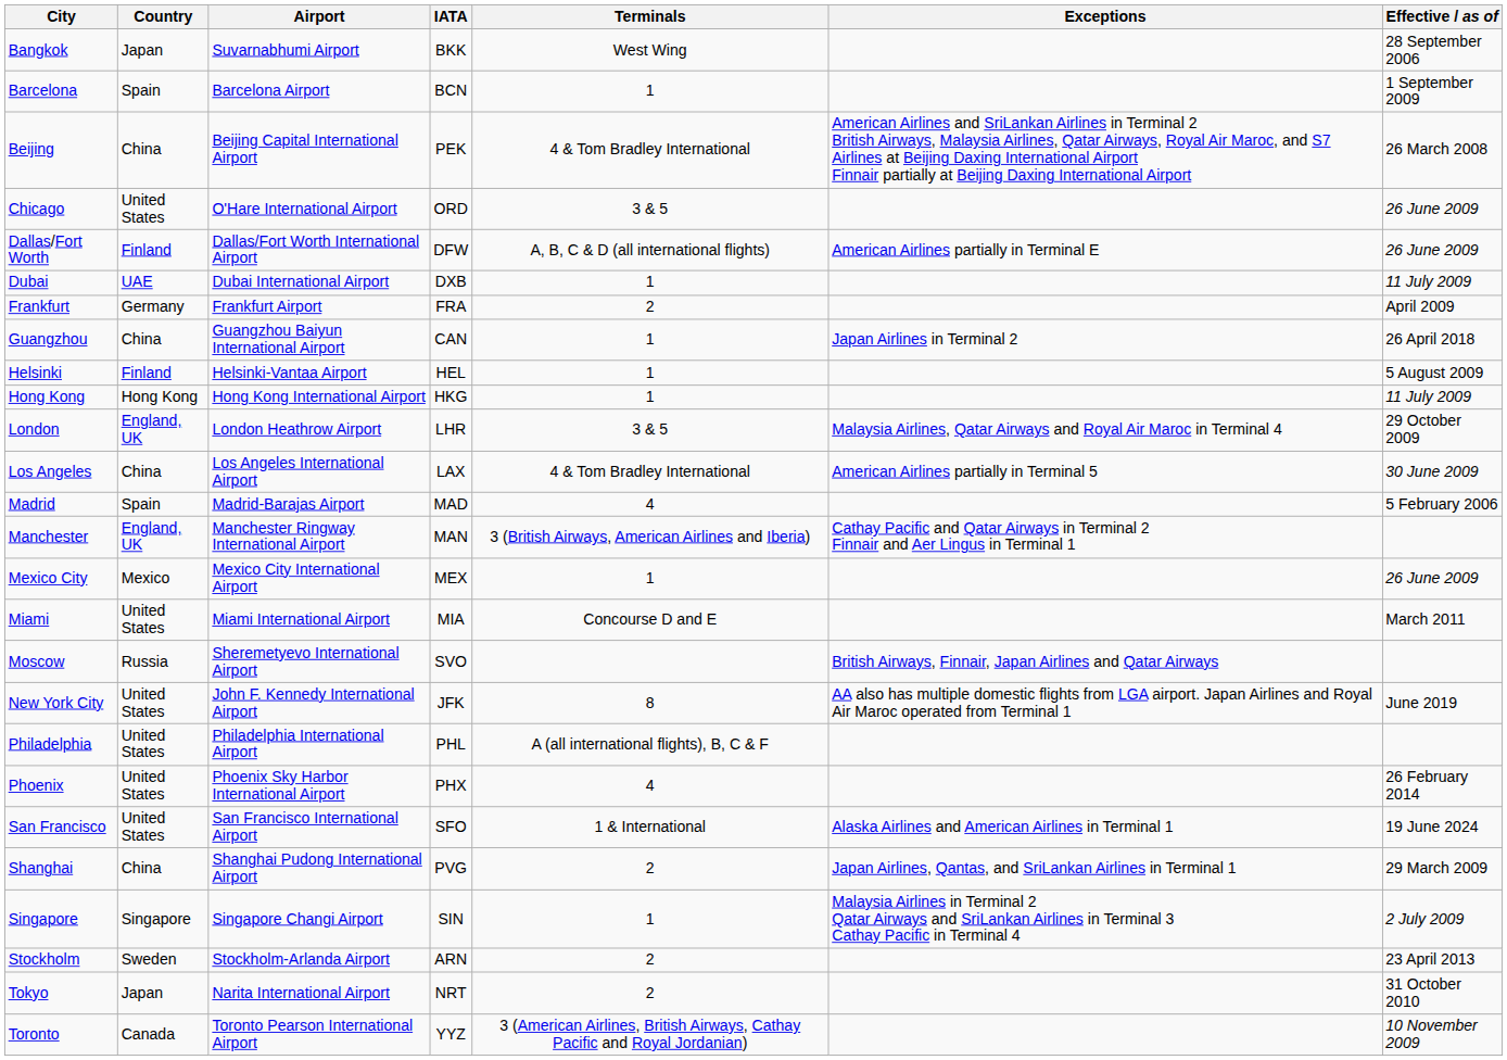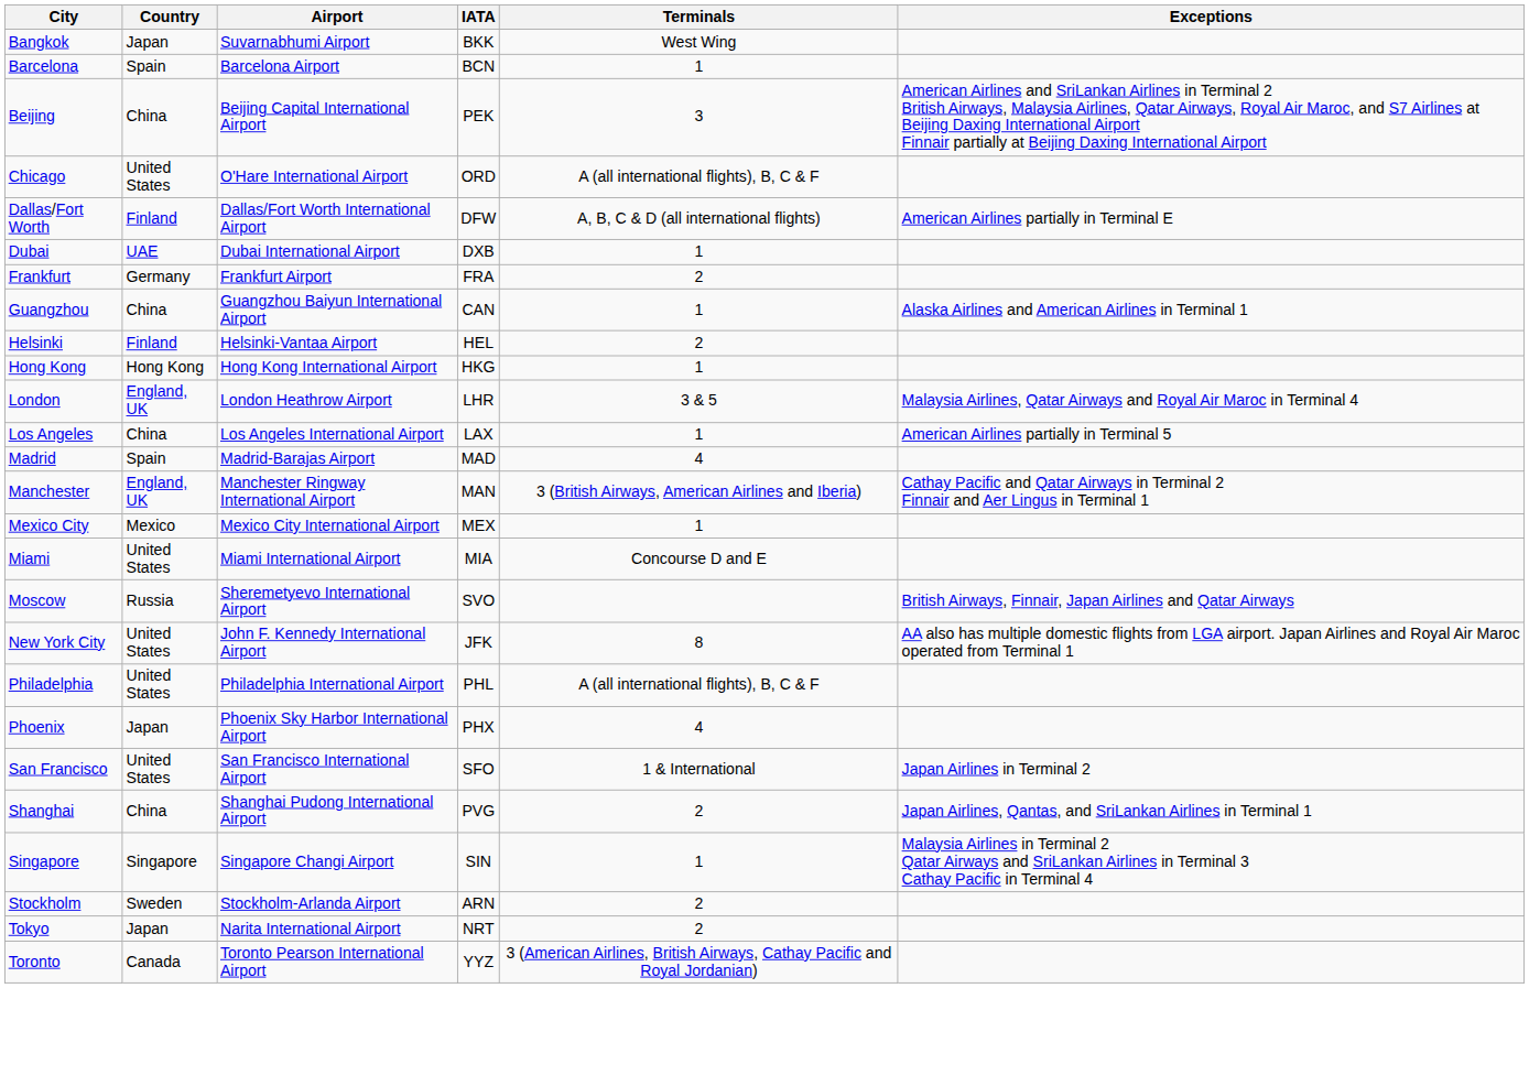- column: Effective / as of | 28 September 2006 | 1 September 2009 | 26 March 2008 | 26 June 2009 | 26 June 2009 | 11 July 2009 | April 2009 | 26 April 2018 | 5 August 2009 | 11 July 2009 | 29 October 2009 | 30 June 2009 | 5 February 2006 | 26 June 2009 | March 2011 | June 2019 | 26 February 2014 | 19 June 2024 | 29 March 2009 | 2 July 2009 | 23 April 2013 | 31 October 2010 | 10 November 2009
Beijing | Terminals: 4 & Tom Bradley International -> 3
Chicago | Terminals: 3 & 5 -> A (all international flights), B, C & F
Guangzhou | Exceptions: Japan Airlines in Terminal 2 -> Alaska Airlines and American Airlines in Terminal 1
Helsinki | Terminals: 1 -> 2
Los Angeles | Terminals: 4 & Tom Bradley International -> 1
Phoenix | Country: United States -> Japan
San Francisco | Exceptions: Alaska Airlines and American Airlines in Terminal 1 -> Japan Airlines in Terminal 2
